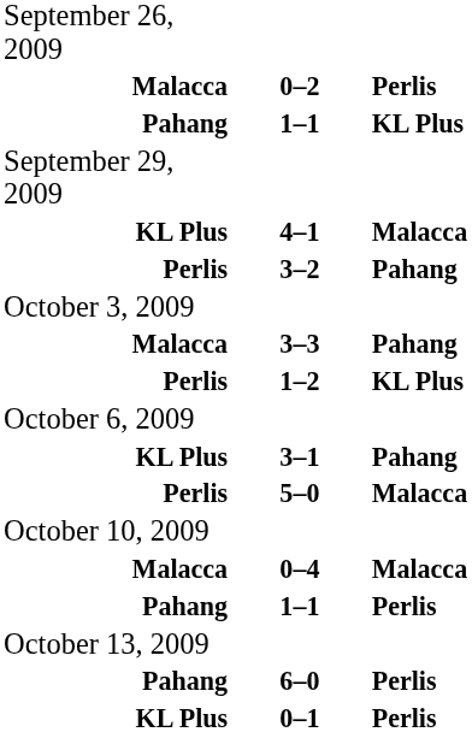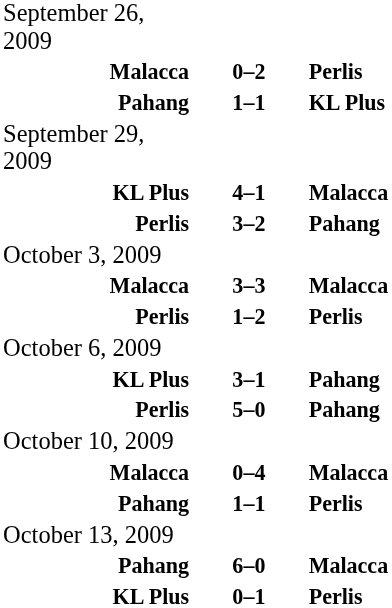3–3 | column 3: Pahang -> Malacca
1–2 | column 3: KL Plus -> Perlis
5–0 | column 3: Malacca -> Pahang
6–0 | column 3: Perlis -> Malacca
